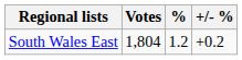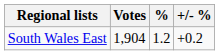South Wales East | Votes: 1,804 -> 1,904
